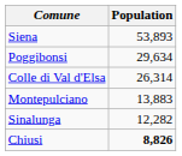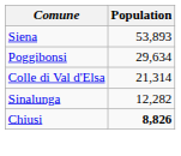Colle di Val d'Elsa | Population: 26,314 -> 21,314
- row: Montepulciano | 13,883
